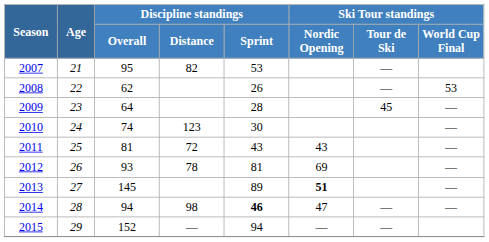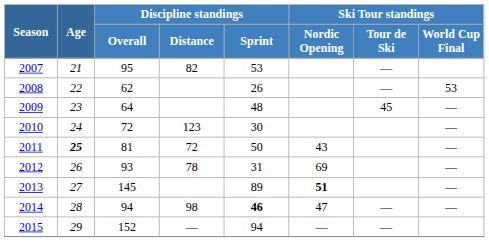2009 | Discipline standings / Sprint: 28 -> 48
2010 | Discipline standings / Overall: 74 -> 72
2011 | Age: normal -> bold
2011 | Discipline standings / Sprint: 43 -> 50
2012 | Discipline standings / Sprint: 81 -> 31
